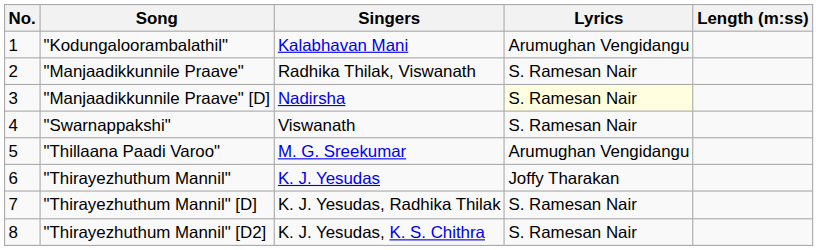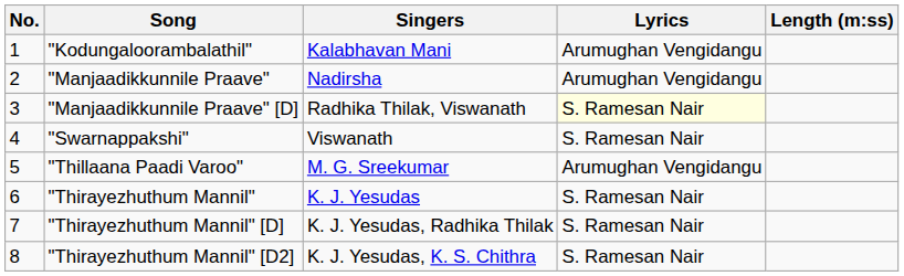"Manjaadikkunnile Praave" | Singers: Radhika Thilak, Viswanath -> Nadirsha
"Manjaadikkunnile Praave" | Lyrics: S. Ramesan Nair -> Arumughan Vengidangu
"Manjaadikkunnile Praave" [D] | Singers: Nadirsha -> Radhika Thilak, Viswanath
"Thirayezhuthum Mannil" | Lyrics: Joffy Tharakan -> S. Ramesan Nair
